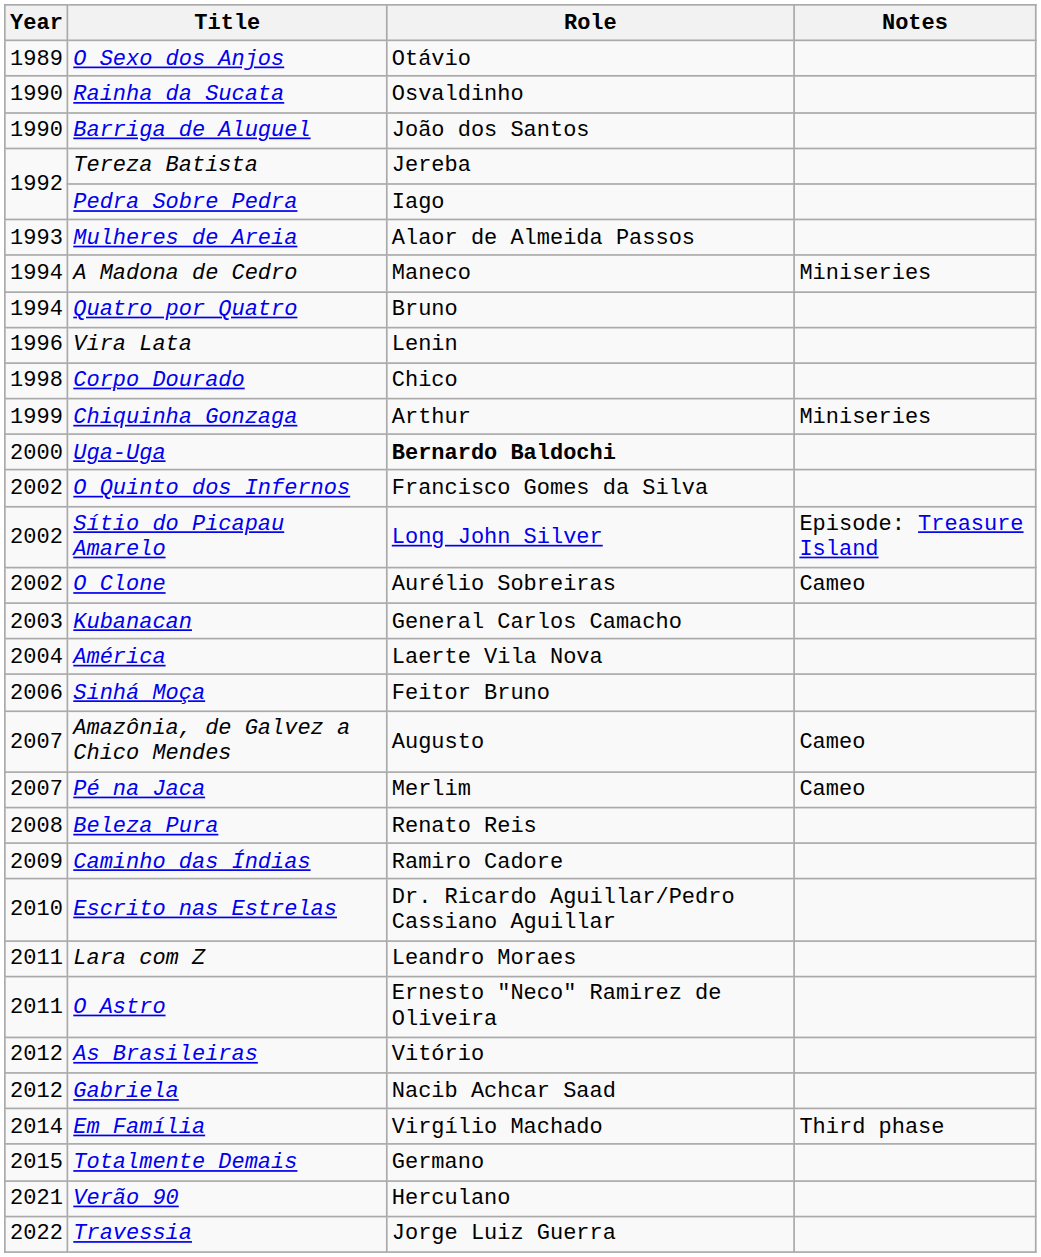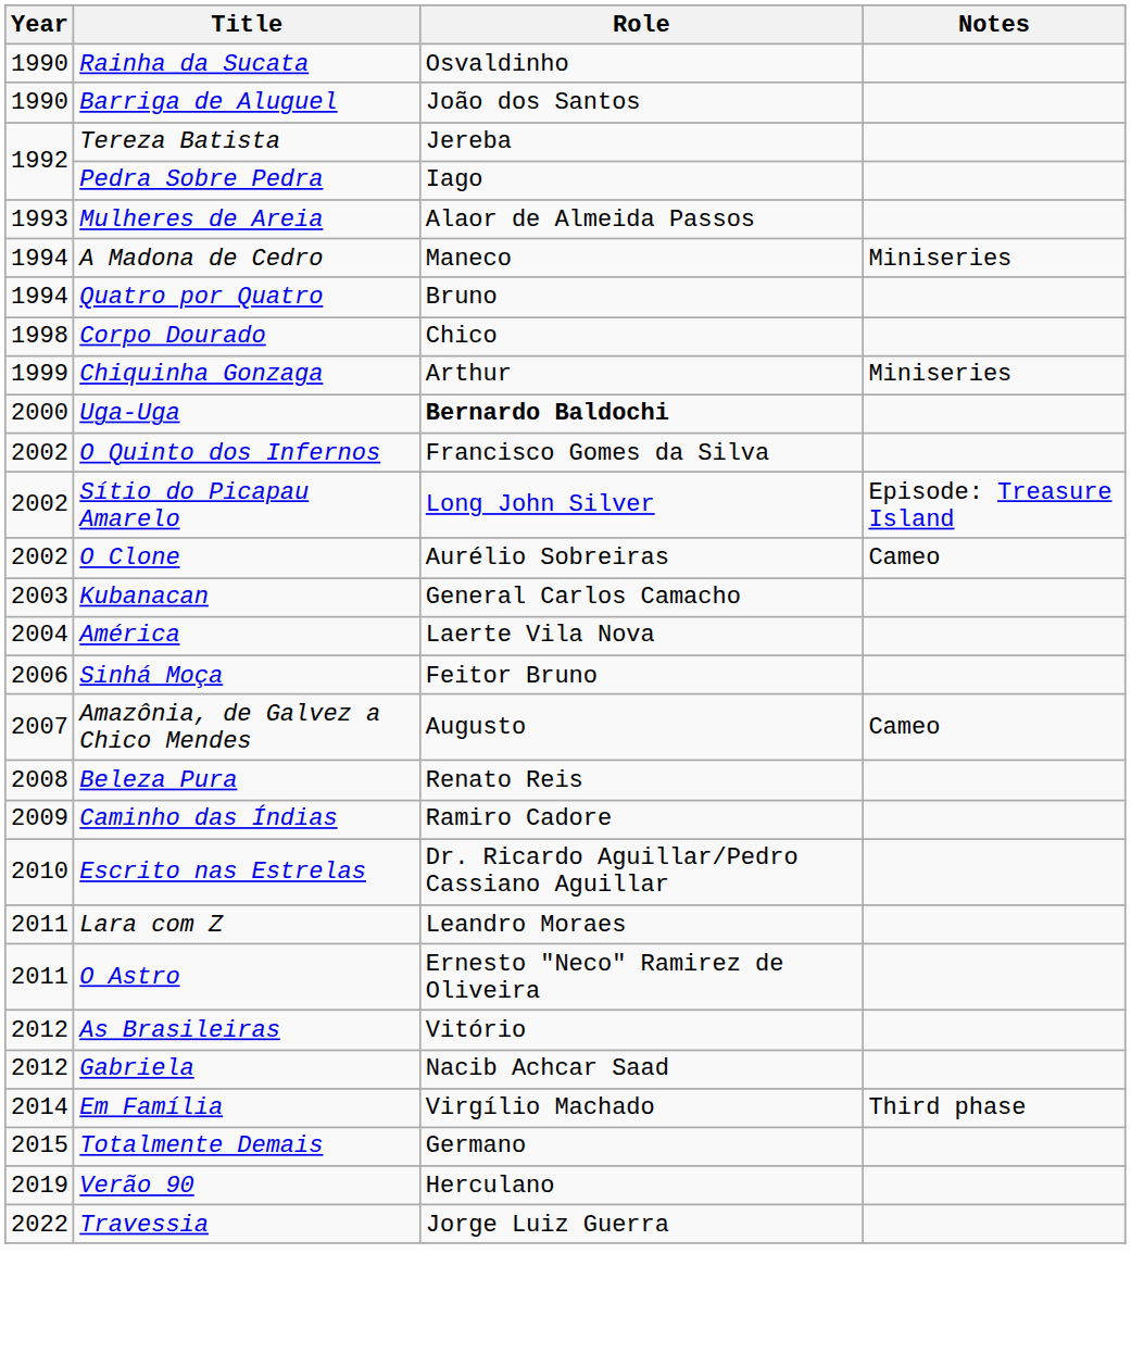- row: 1989 | O Sexo dos Anjos | Otávio
- row: 1996 | Vira Lata | Lenin
- row: 2007 | Pé na Jaca | Merlim | Cameo
Verão 90 | Year: 2021 -> 2019
